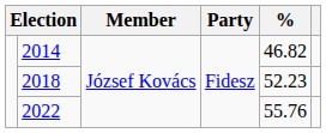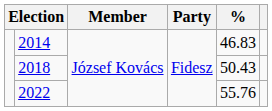2014 | %: 46.82 -> 46.83
2018 | %: 52.23 -> 50.43
